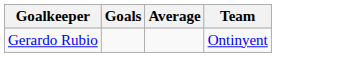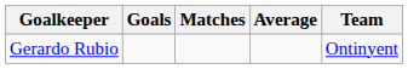+ column: Matches
